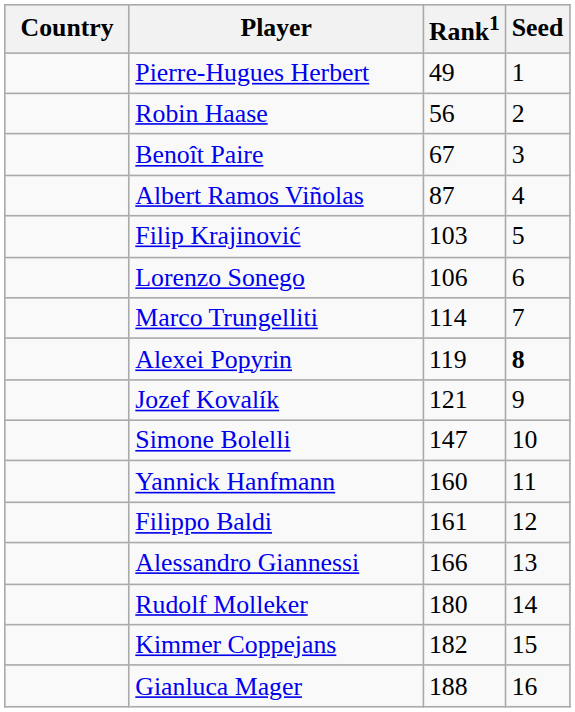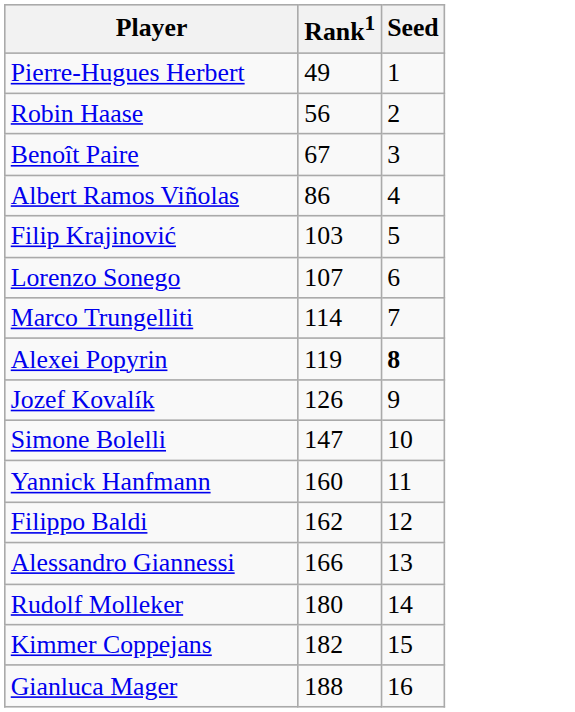- column: Country
Albert Ramos Viñolas | Rank1: 87 -> 86
Lorenzo Sonego | Rank1: 106 -> 107
Jozef Kovalík | Rank1: 121 -> 126
Filippo Baldi | Rank1: 161 -> 162
